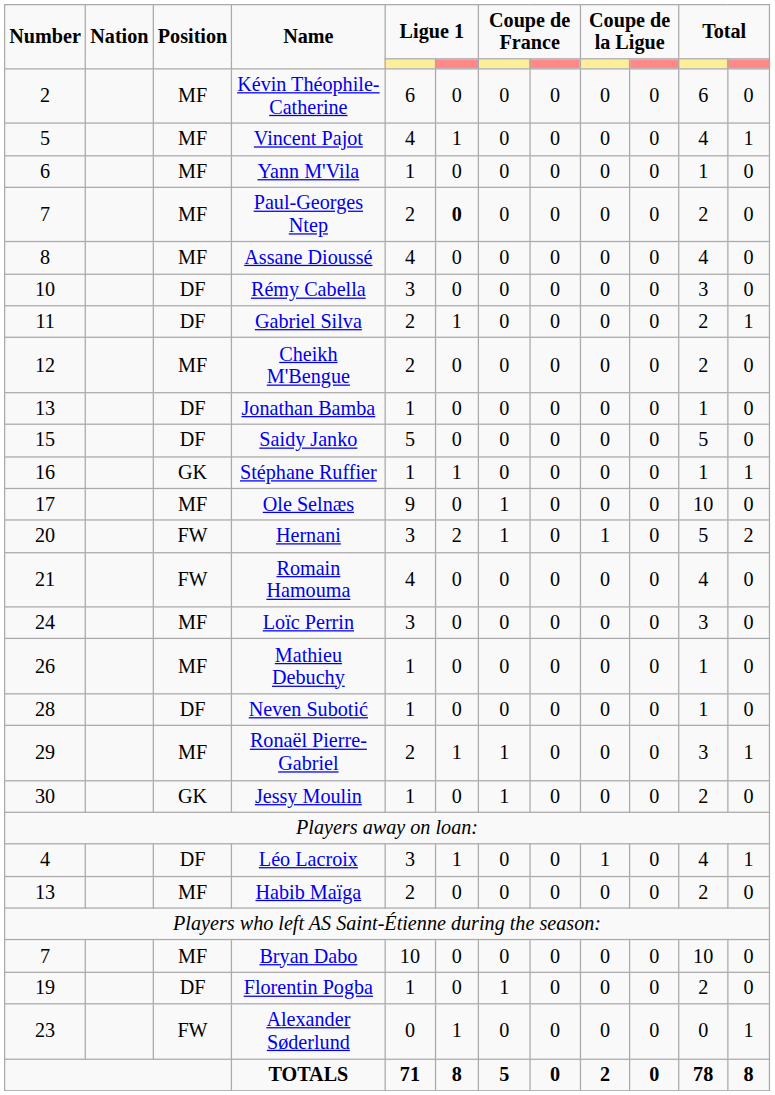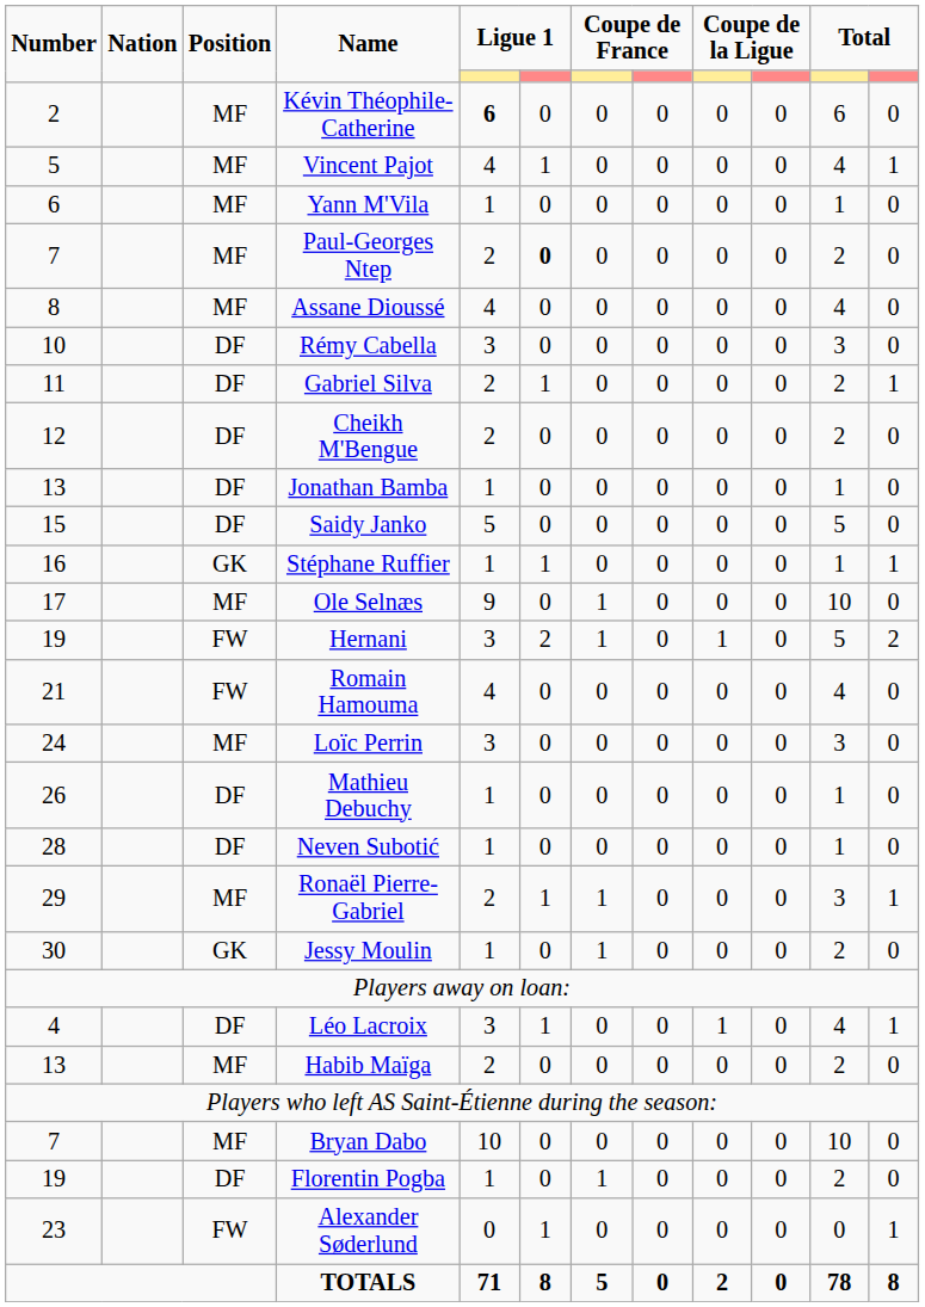Kévin Théophile-Catherine | column 5: normal -> bold
Cheikh M'Bengue | Position: MF -> DF
Hernani | Number: 20 -> 19
Mathieu Debuchy | Position: MF -> DF
